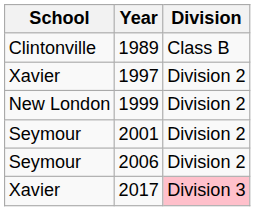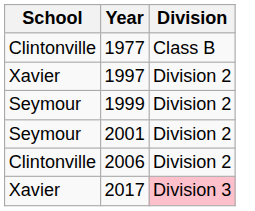+ row: Clintonville | 1977 | Class B
- row: Clintonville | 1989 | Class B
1999 | School: New London -> Seymour
2006 | School: Seymour -> Clintonville
